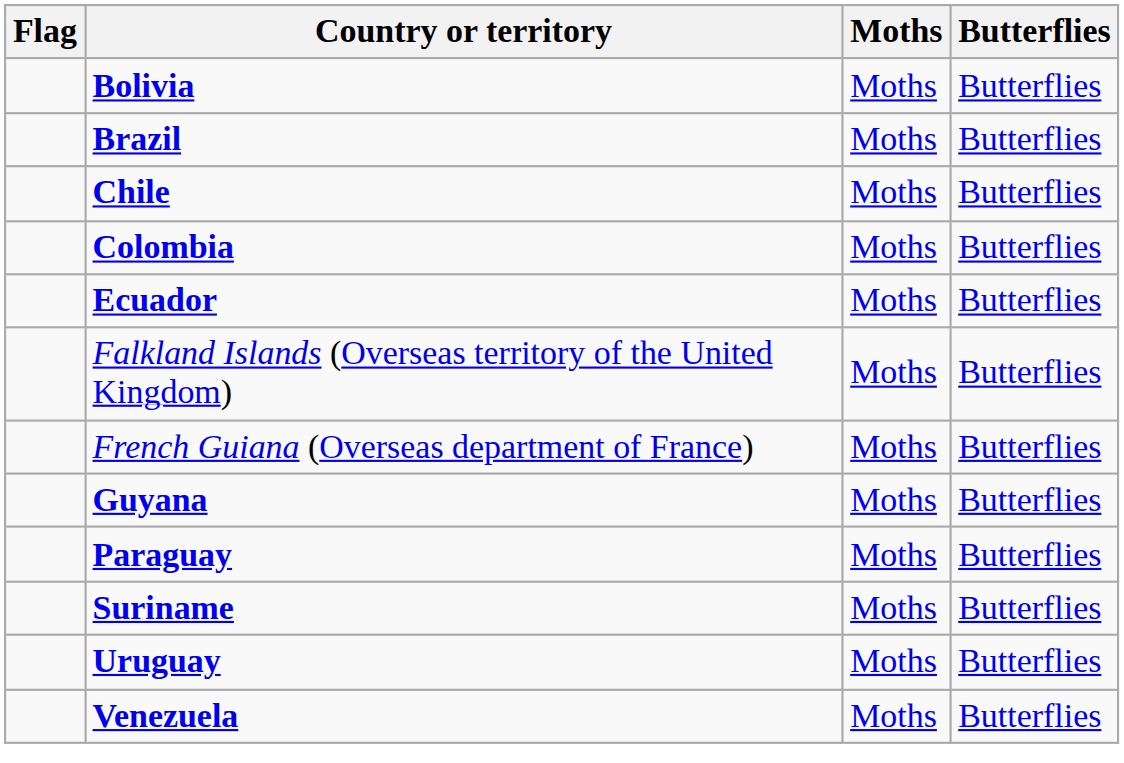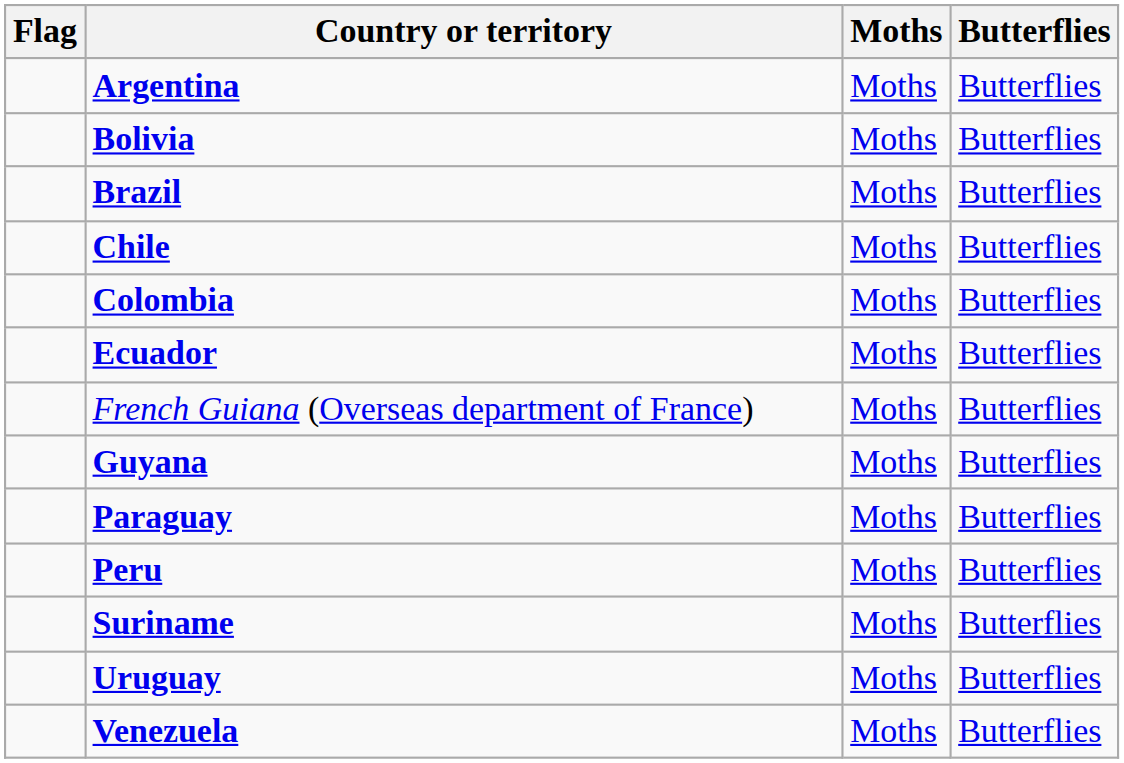+ row: Argentina | Moths | Butterflies
- row: Falkland Islands (Overseas territory of the United Kingdom) | Moths | Butterflies
+ row: Peru | Moths | Butterflies
